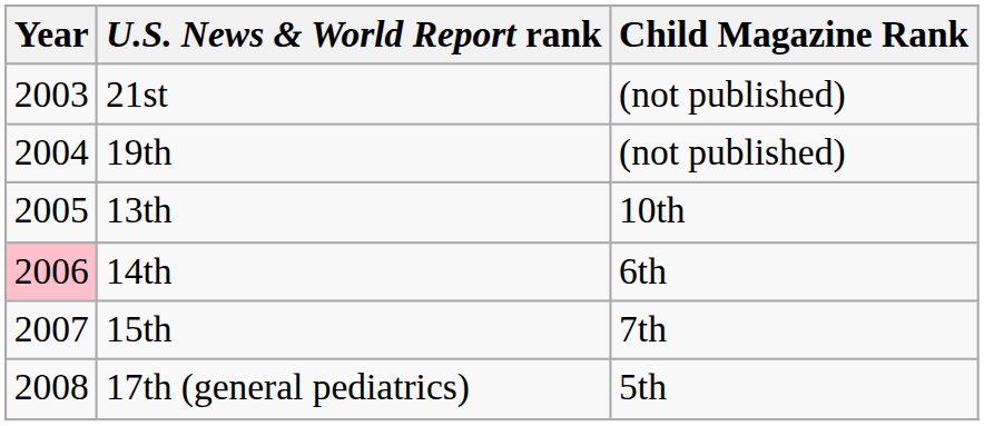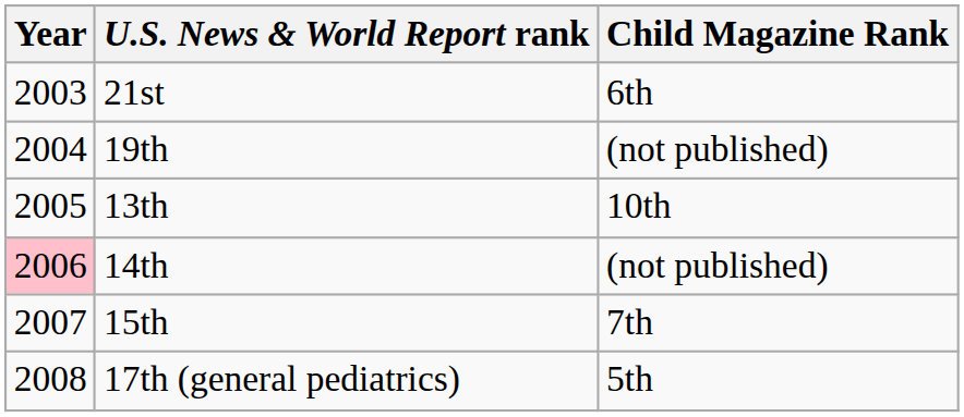21st | Child Magazine Rank: (not published) -> 6th
14th | Child Magazine Rank: 6th -> (not published)
